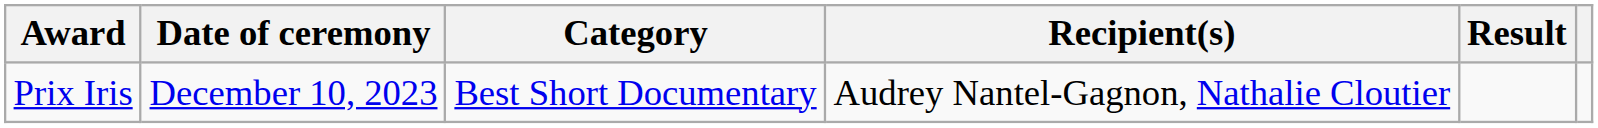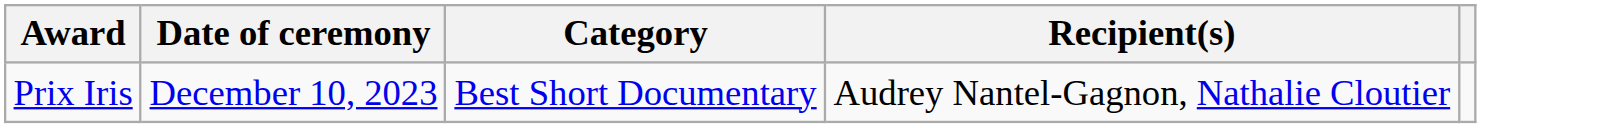- column: Result
